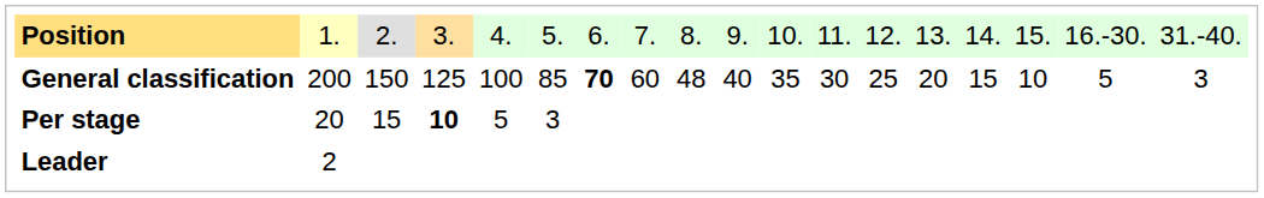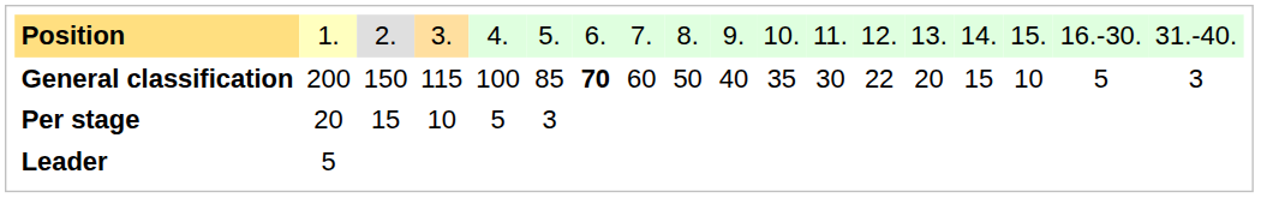General classification | column 4: 125 -> 115
General classification | column 9: 48 -> 50
General classification | column 13: 25 -> 22
Per stage | column 4: bold -> normal
Leader | column 2: 2 -> 5
